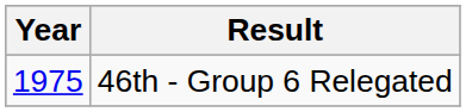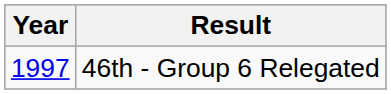46th - Group 6 Relegated | Year: 1975 -> 1997
